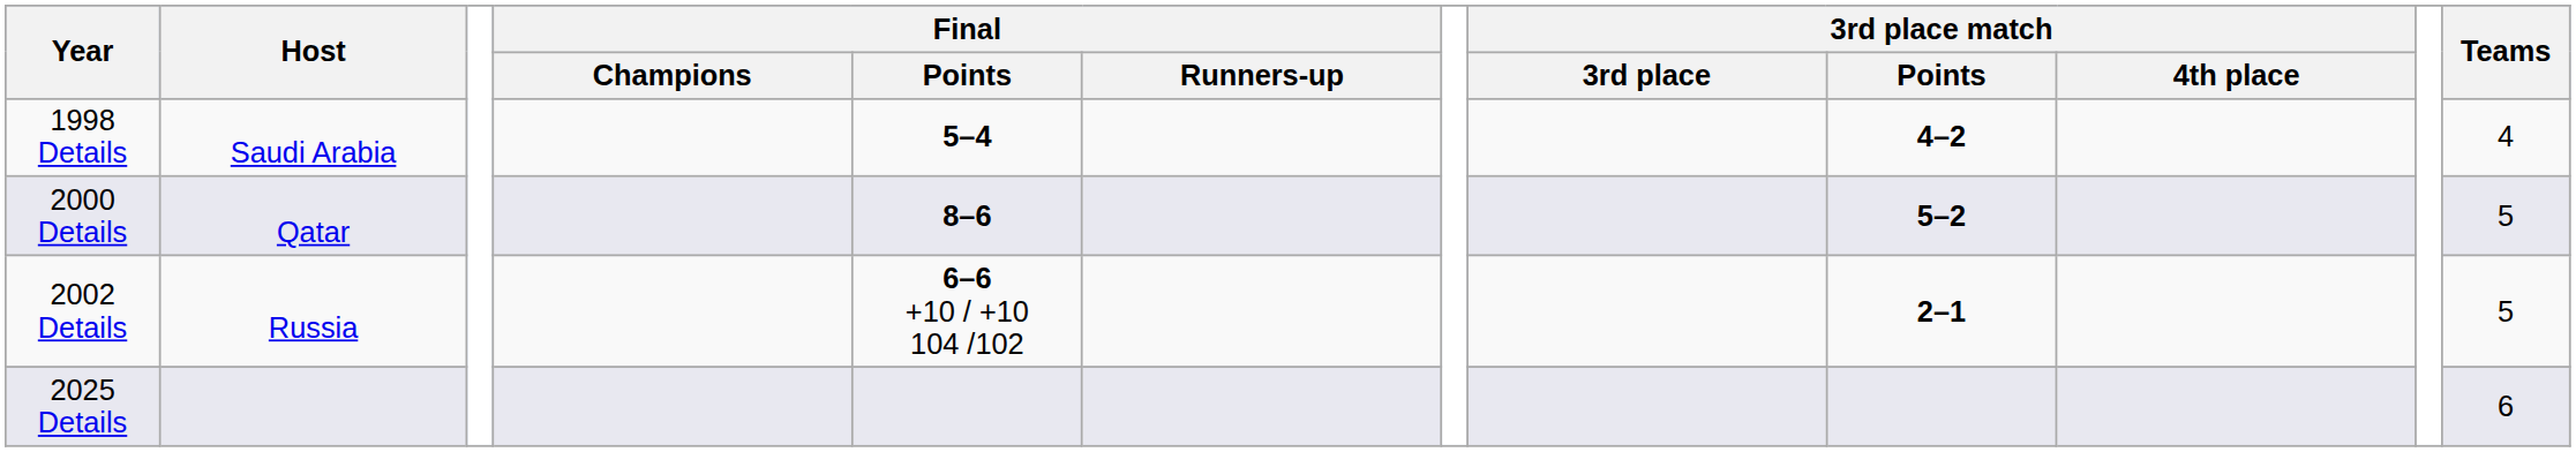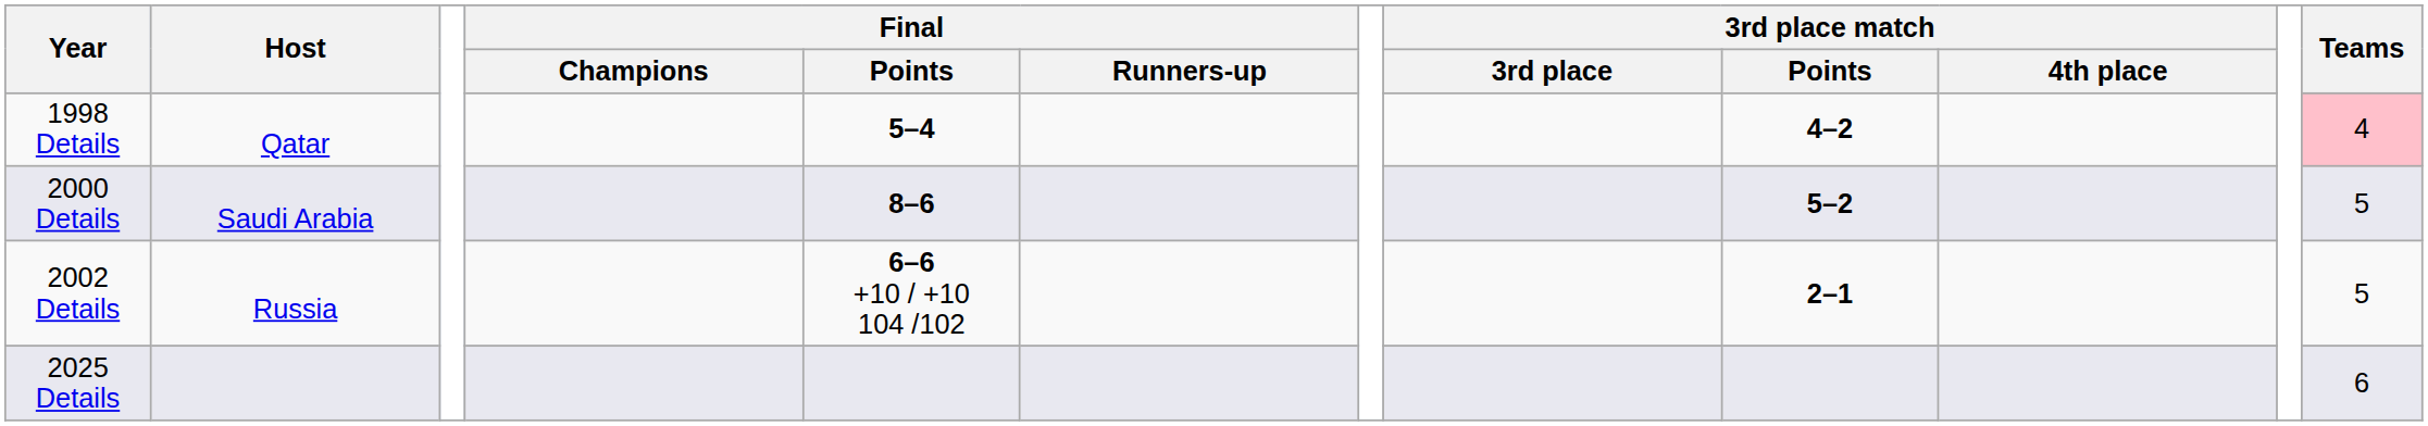1998 Details | Host: Saudi Arabia -> Qatar
1998 Details | Teams: no background -> pink background
2000 Details | Host: Qatar -> Saudi Arabia
